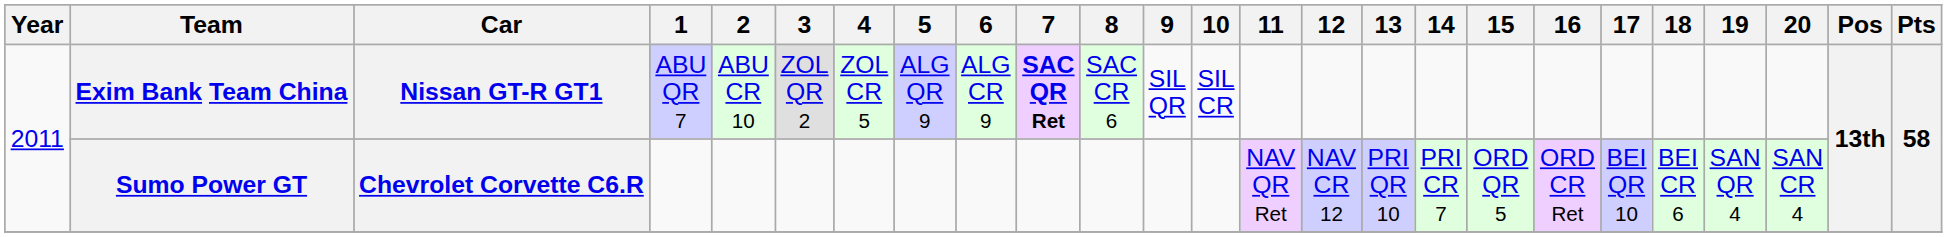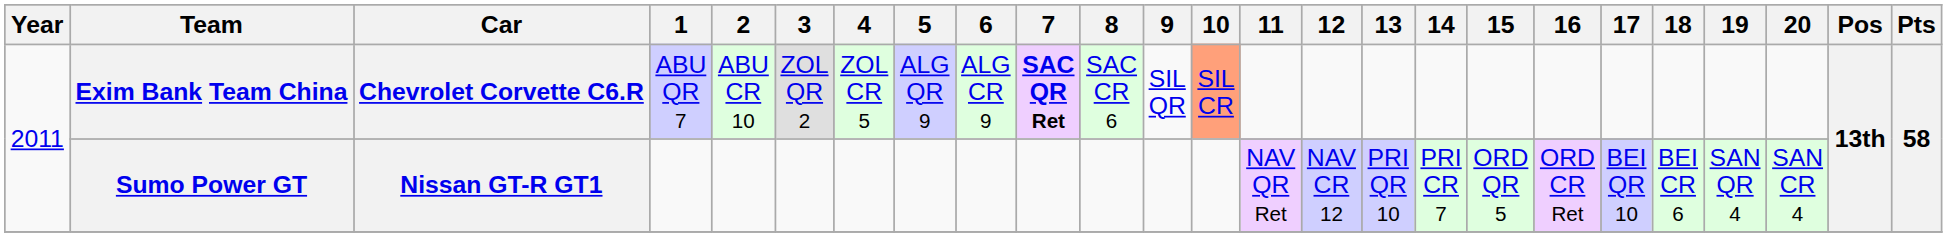Exim Bank Team China | Car: Nissan GT-R GT1 -> Chevrolet Corvette C6.R
Exim Bank Team China | 10: no background -> lightsalmon background
Sumo Power GT | Car: Chevrolet Corvette C6.R -> Nissan GT-R GT1
